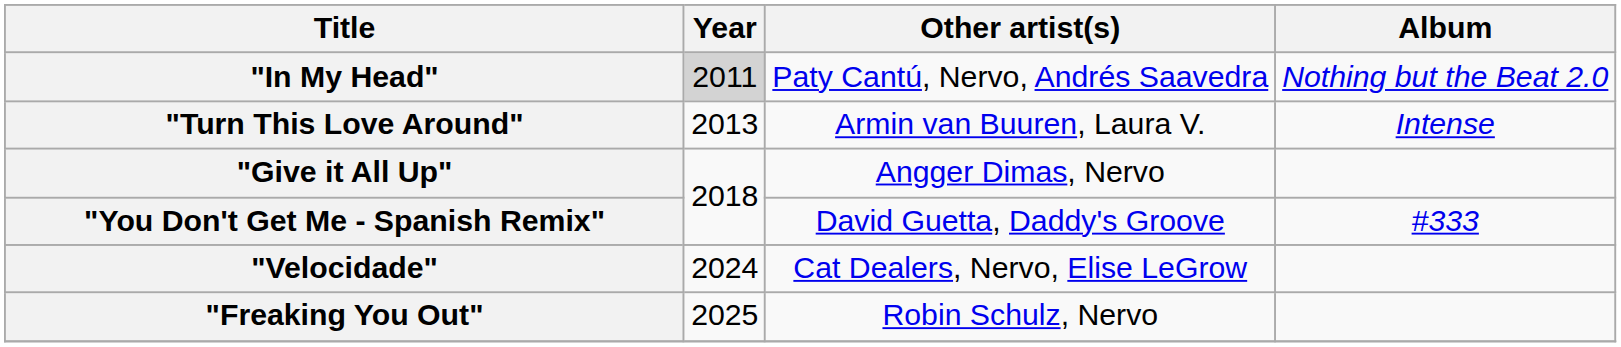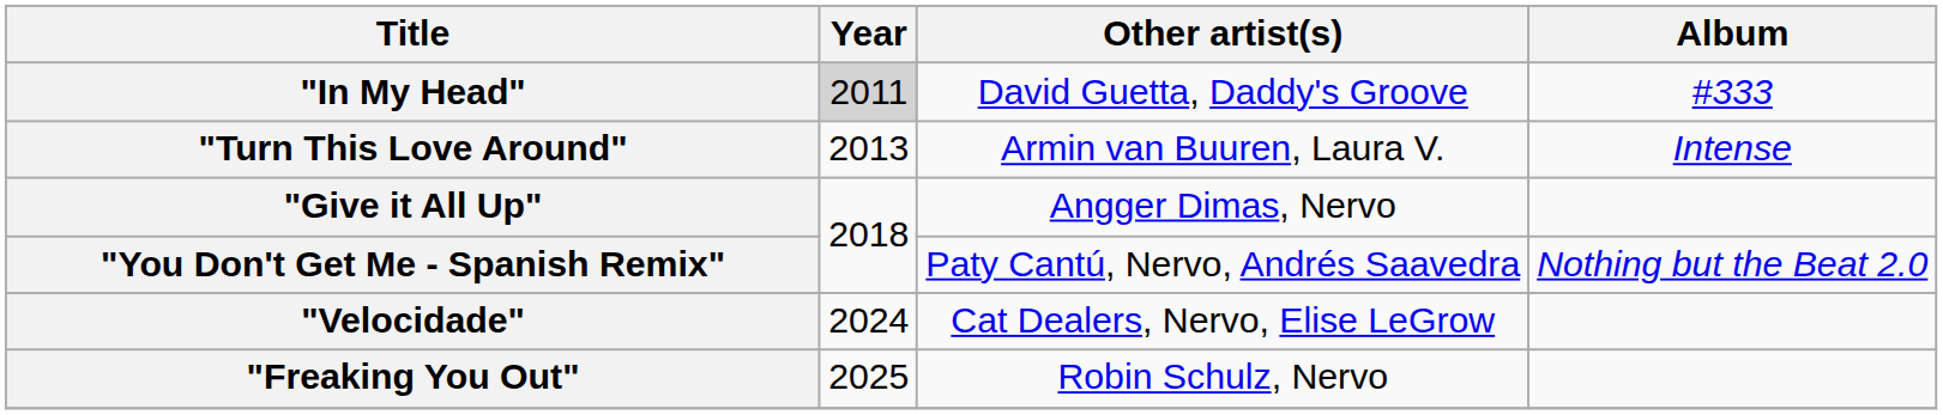"In My Head" | Other artist(s): Paty Cantú, Nervo, Andrés Saavedra -> David Guetta, Daddy's Groove
"In My Head" | Album: Nothing but the Beat 2.0 -> #333
"You Don't Get Me - Spanish Remix" | Other artist(s): David Guetta, Daddy's Groove -> Paty Cantú, Nervo, Andrés Saavedra
"You Don't Get Me - Spanish Remix" | Album: #333 -> Nothing but the Beat 2.0
